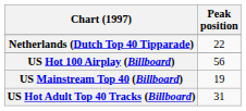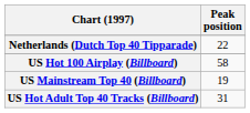US Hot 100 Airplay (Billboard) | Peak position: 56 -> 58
